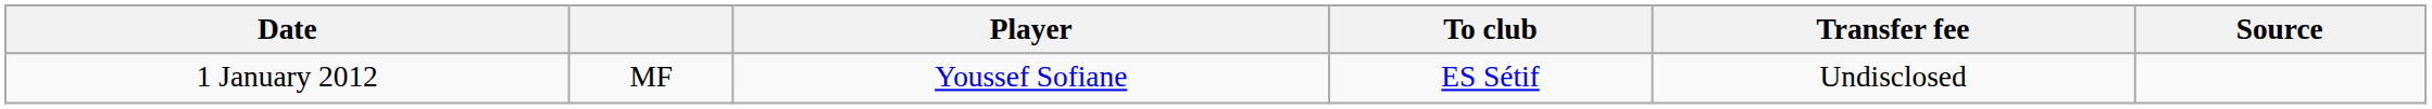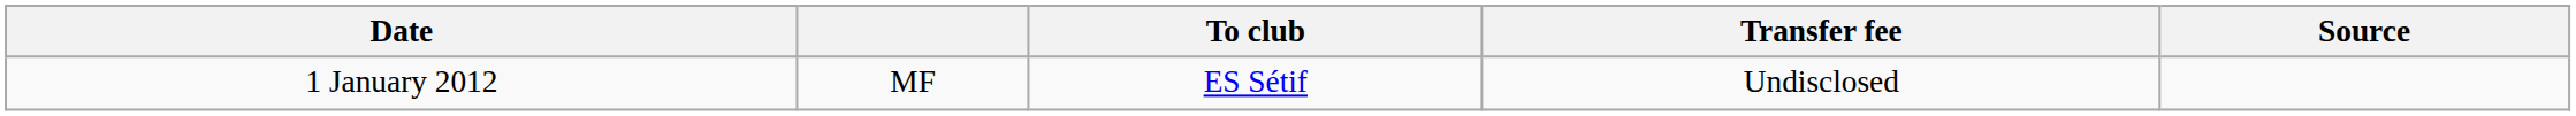- column: Player | Youssef Sofiane
